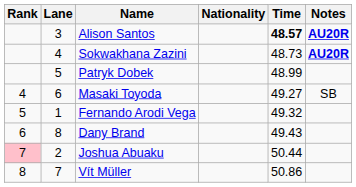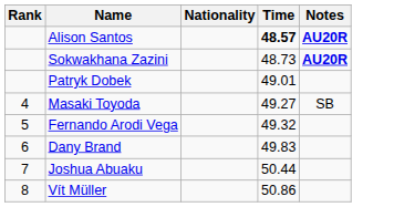- column: Lane | 3 | 4 | 5 | 6 | 1 | 8 | 2 | 7
Patryk Dobek | Time: 48.99 -> 49.01
Dany Brand | Time: 49.43 -> 49.83
Joshua Abuaku | Rank: pink background -> no background
